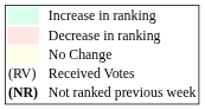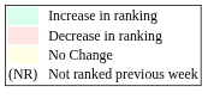- row: (RV) | Received Votes
Not ranked previous week | column 1: bold -> normal
